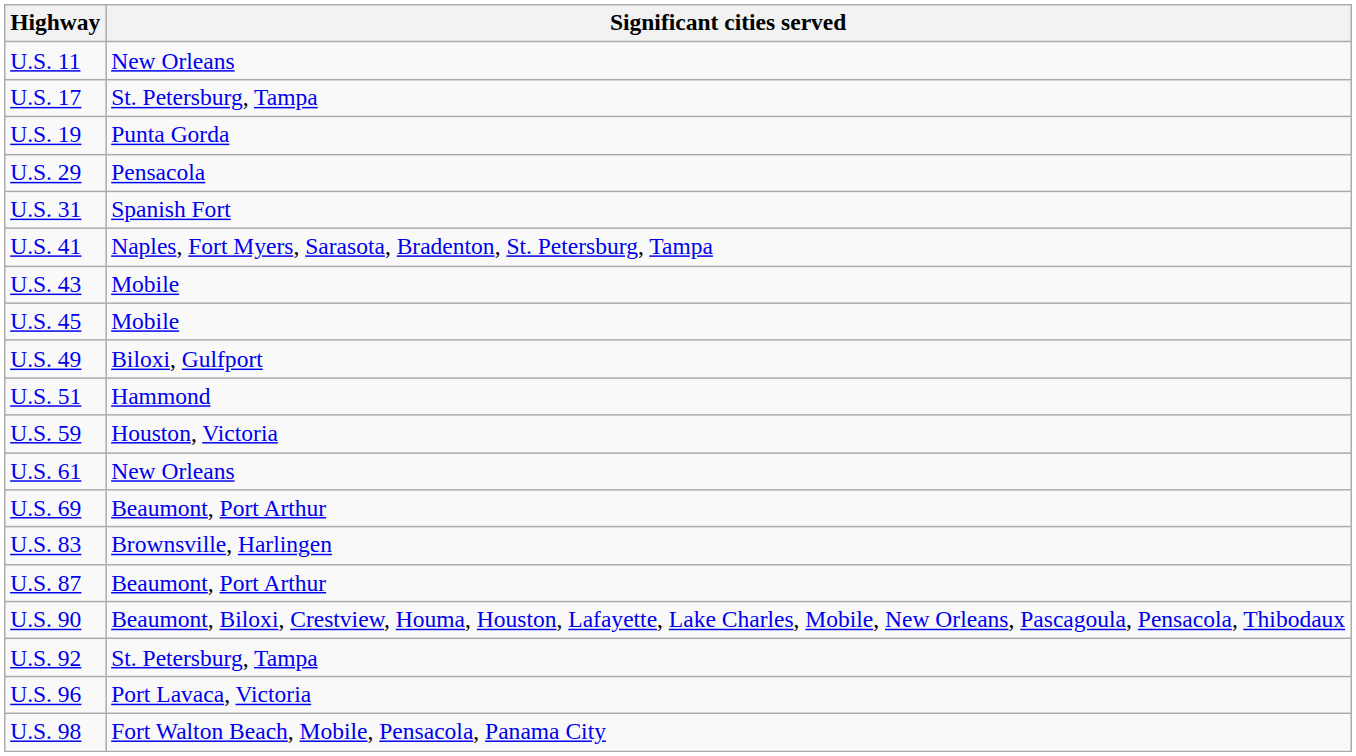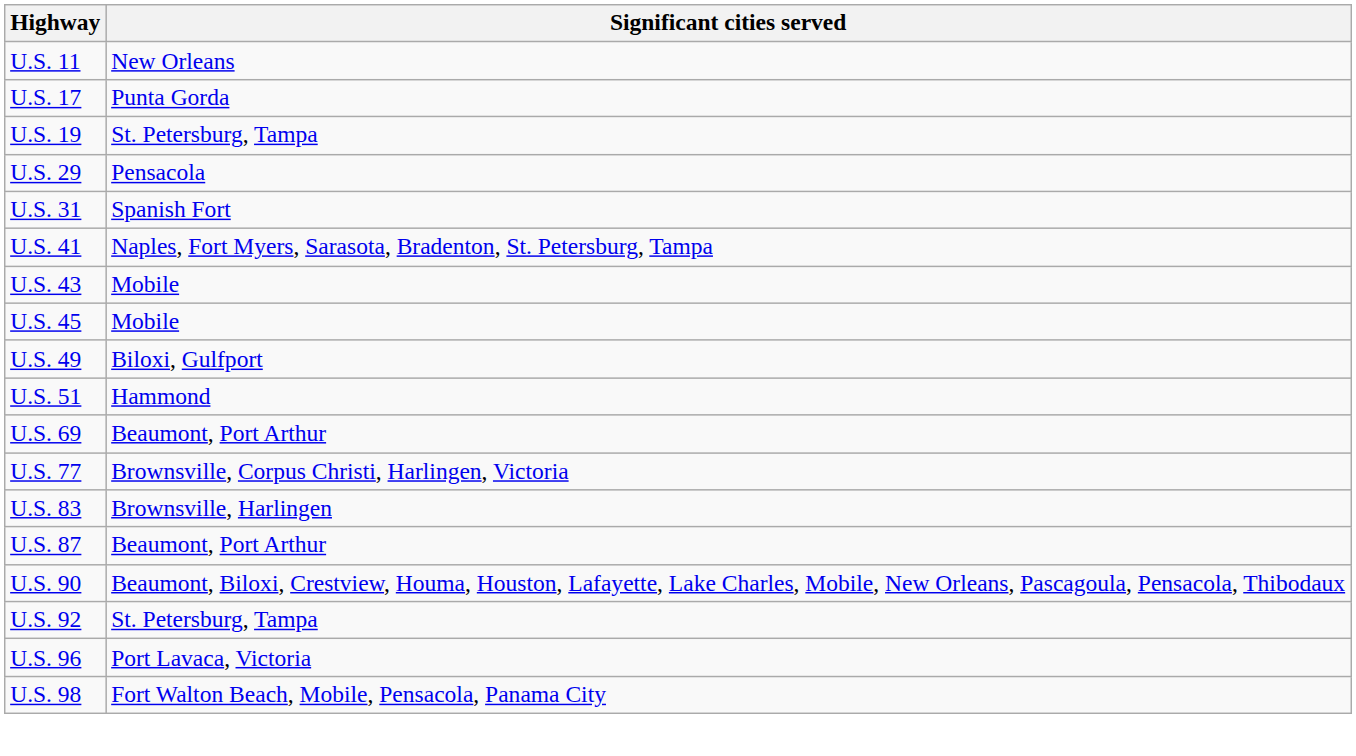U.S. 17 | Significant cities served: St. Petersburg, Tampa -> Punta Gorda
U.S. 19 | Significant cities served: Punta Gorda -> St. Petersburg, Tampa
- row: U.S. 59 | Houston, Victoria
- row: U.S. 61 | New Orleans
+ row: U.S. 77 | Brownsville, Corpus Christi, Harlingen, Victoria
